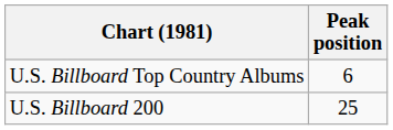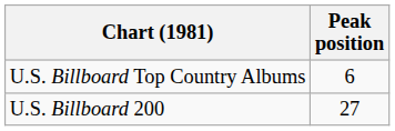U.S. Billboard 200 | Peak position: 25 -> 27
